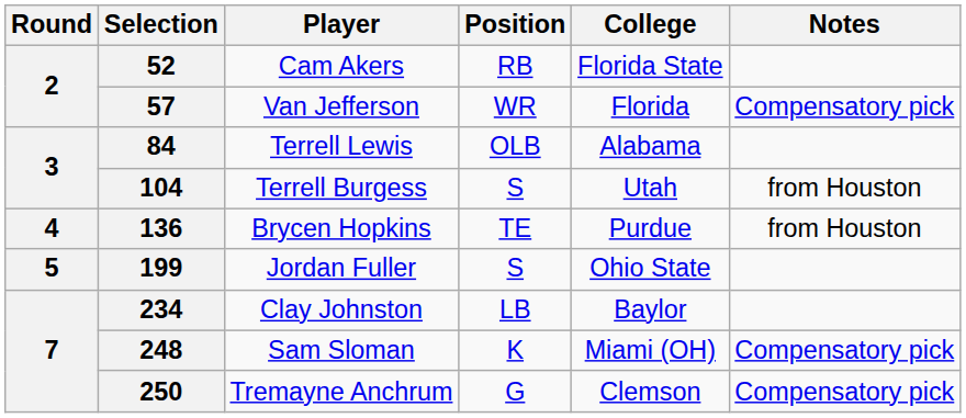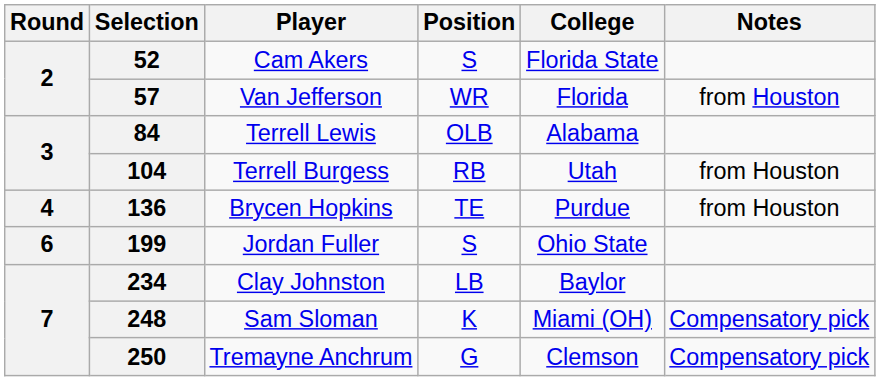52 | Position: RB -> S
57 | Notes: Compensatory pick -> from Houston
104 | Position: S -> RB
199 | Round: 5 -> 6
